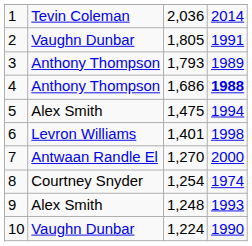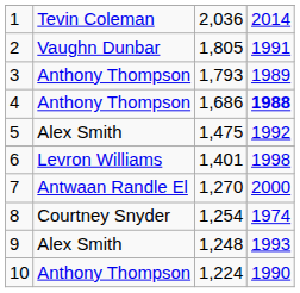5 | column 4: 1994 -> 1992
10 | column 2: Vaughn Dunbar -> Anthony Thompson
